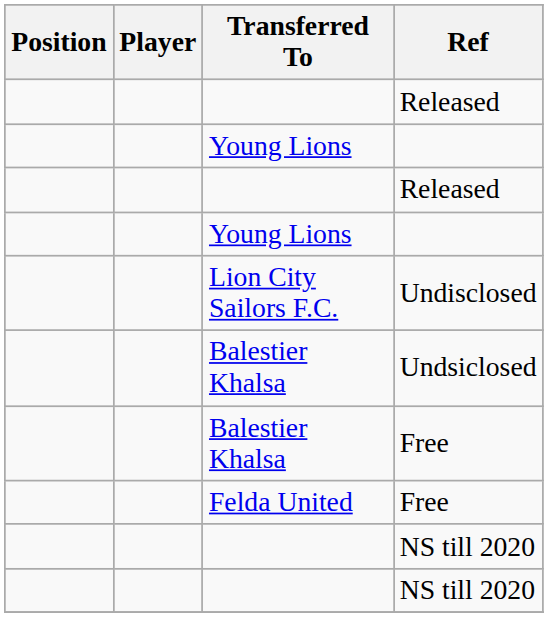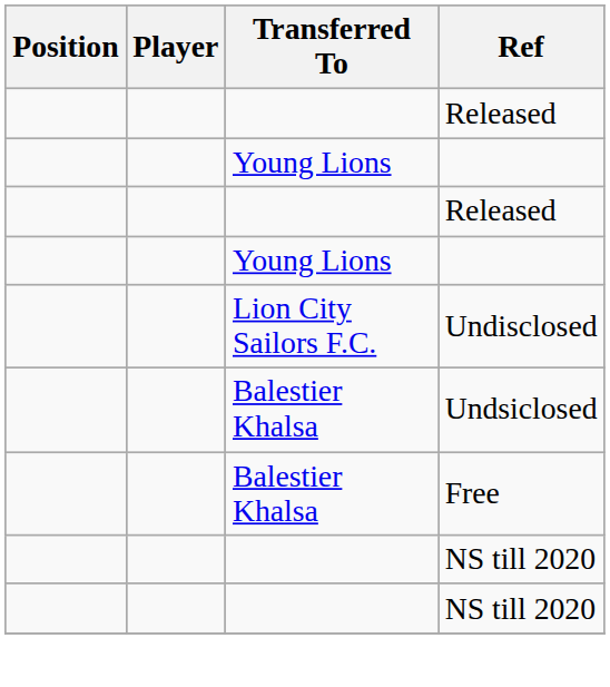- row: Felda United | Free
